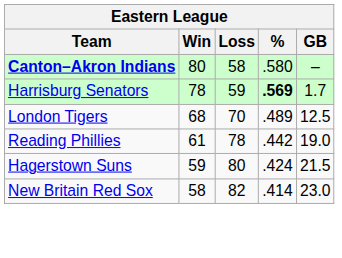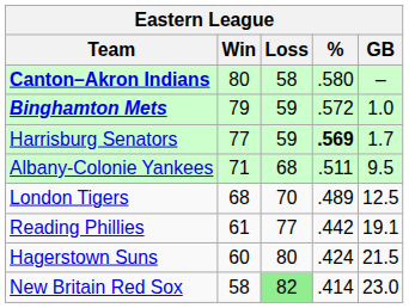+ row: Binghamton Mets | 79 | 59 | .572 | 1.0
Harrisburg Senators | Win: 78 -> 77
+ row: Albany-Colonie Yankees | 71 | 68 | .511 | 9.5
Reading Phillies | Loss: 78 -> 77
Reading Phillies | GB: 19.0 -> 19.1
Hagerstown Suns | Win: 59 -> 60
New Britain Red Sox | Loss: no background -> lightgreen background
